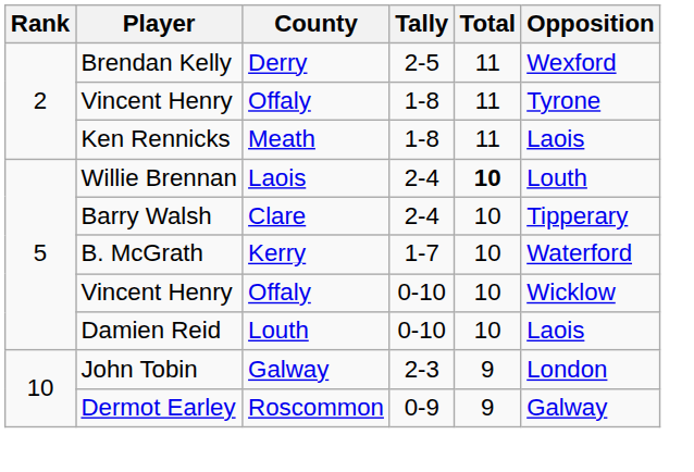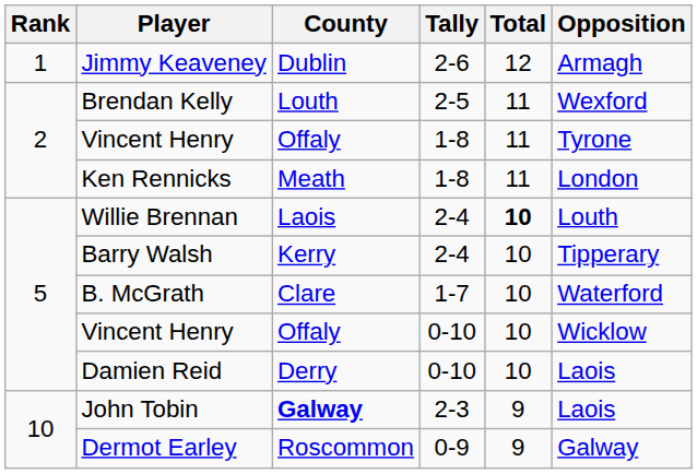+ row: 1 | Jimmy Keaveney | Dublin | 2-6 | 12 | Armagh
Brendan Kelly | County: Derry -> Louth
Ken Rennicks | Opposition: Laois -> London
Barry Walsh | County: Clare -> Kerry
B. McGrath | County: Kerry -> Clare
Damien Reid | County: Louth -> Derry
John Tobin | County: normal -> bold
John Tobin | Opposition: London -> Laois
